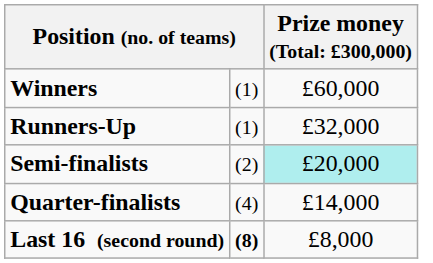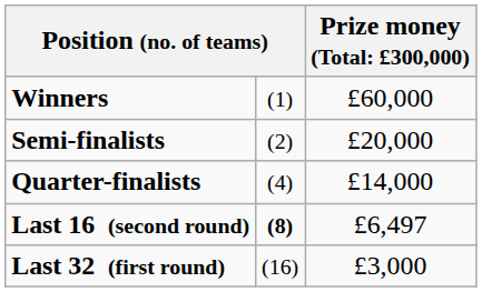- row: Runners-Up | (1) | £32,000
Semi-finalists | column 3: paleturquoise background -> no background
Last 16 (second round) | column 3: £8,000 -> £6,497
+ row: Last 32 (first round) | (16) | £3,000
